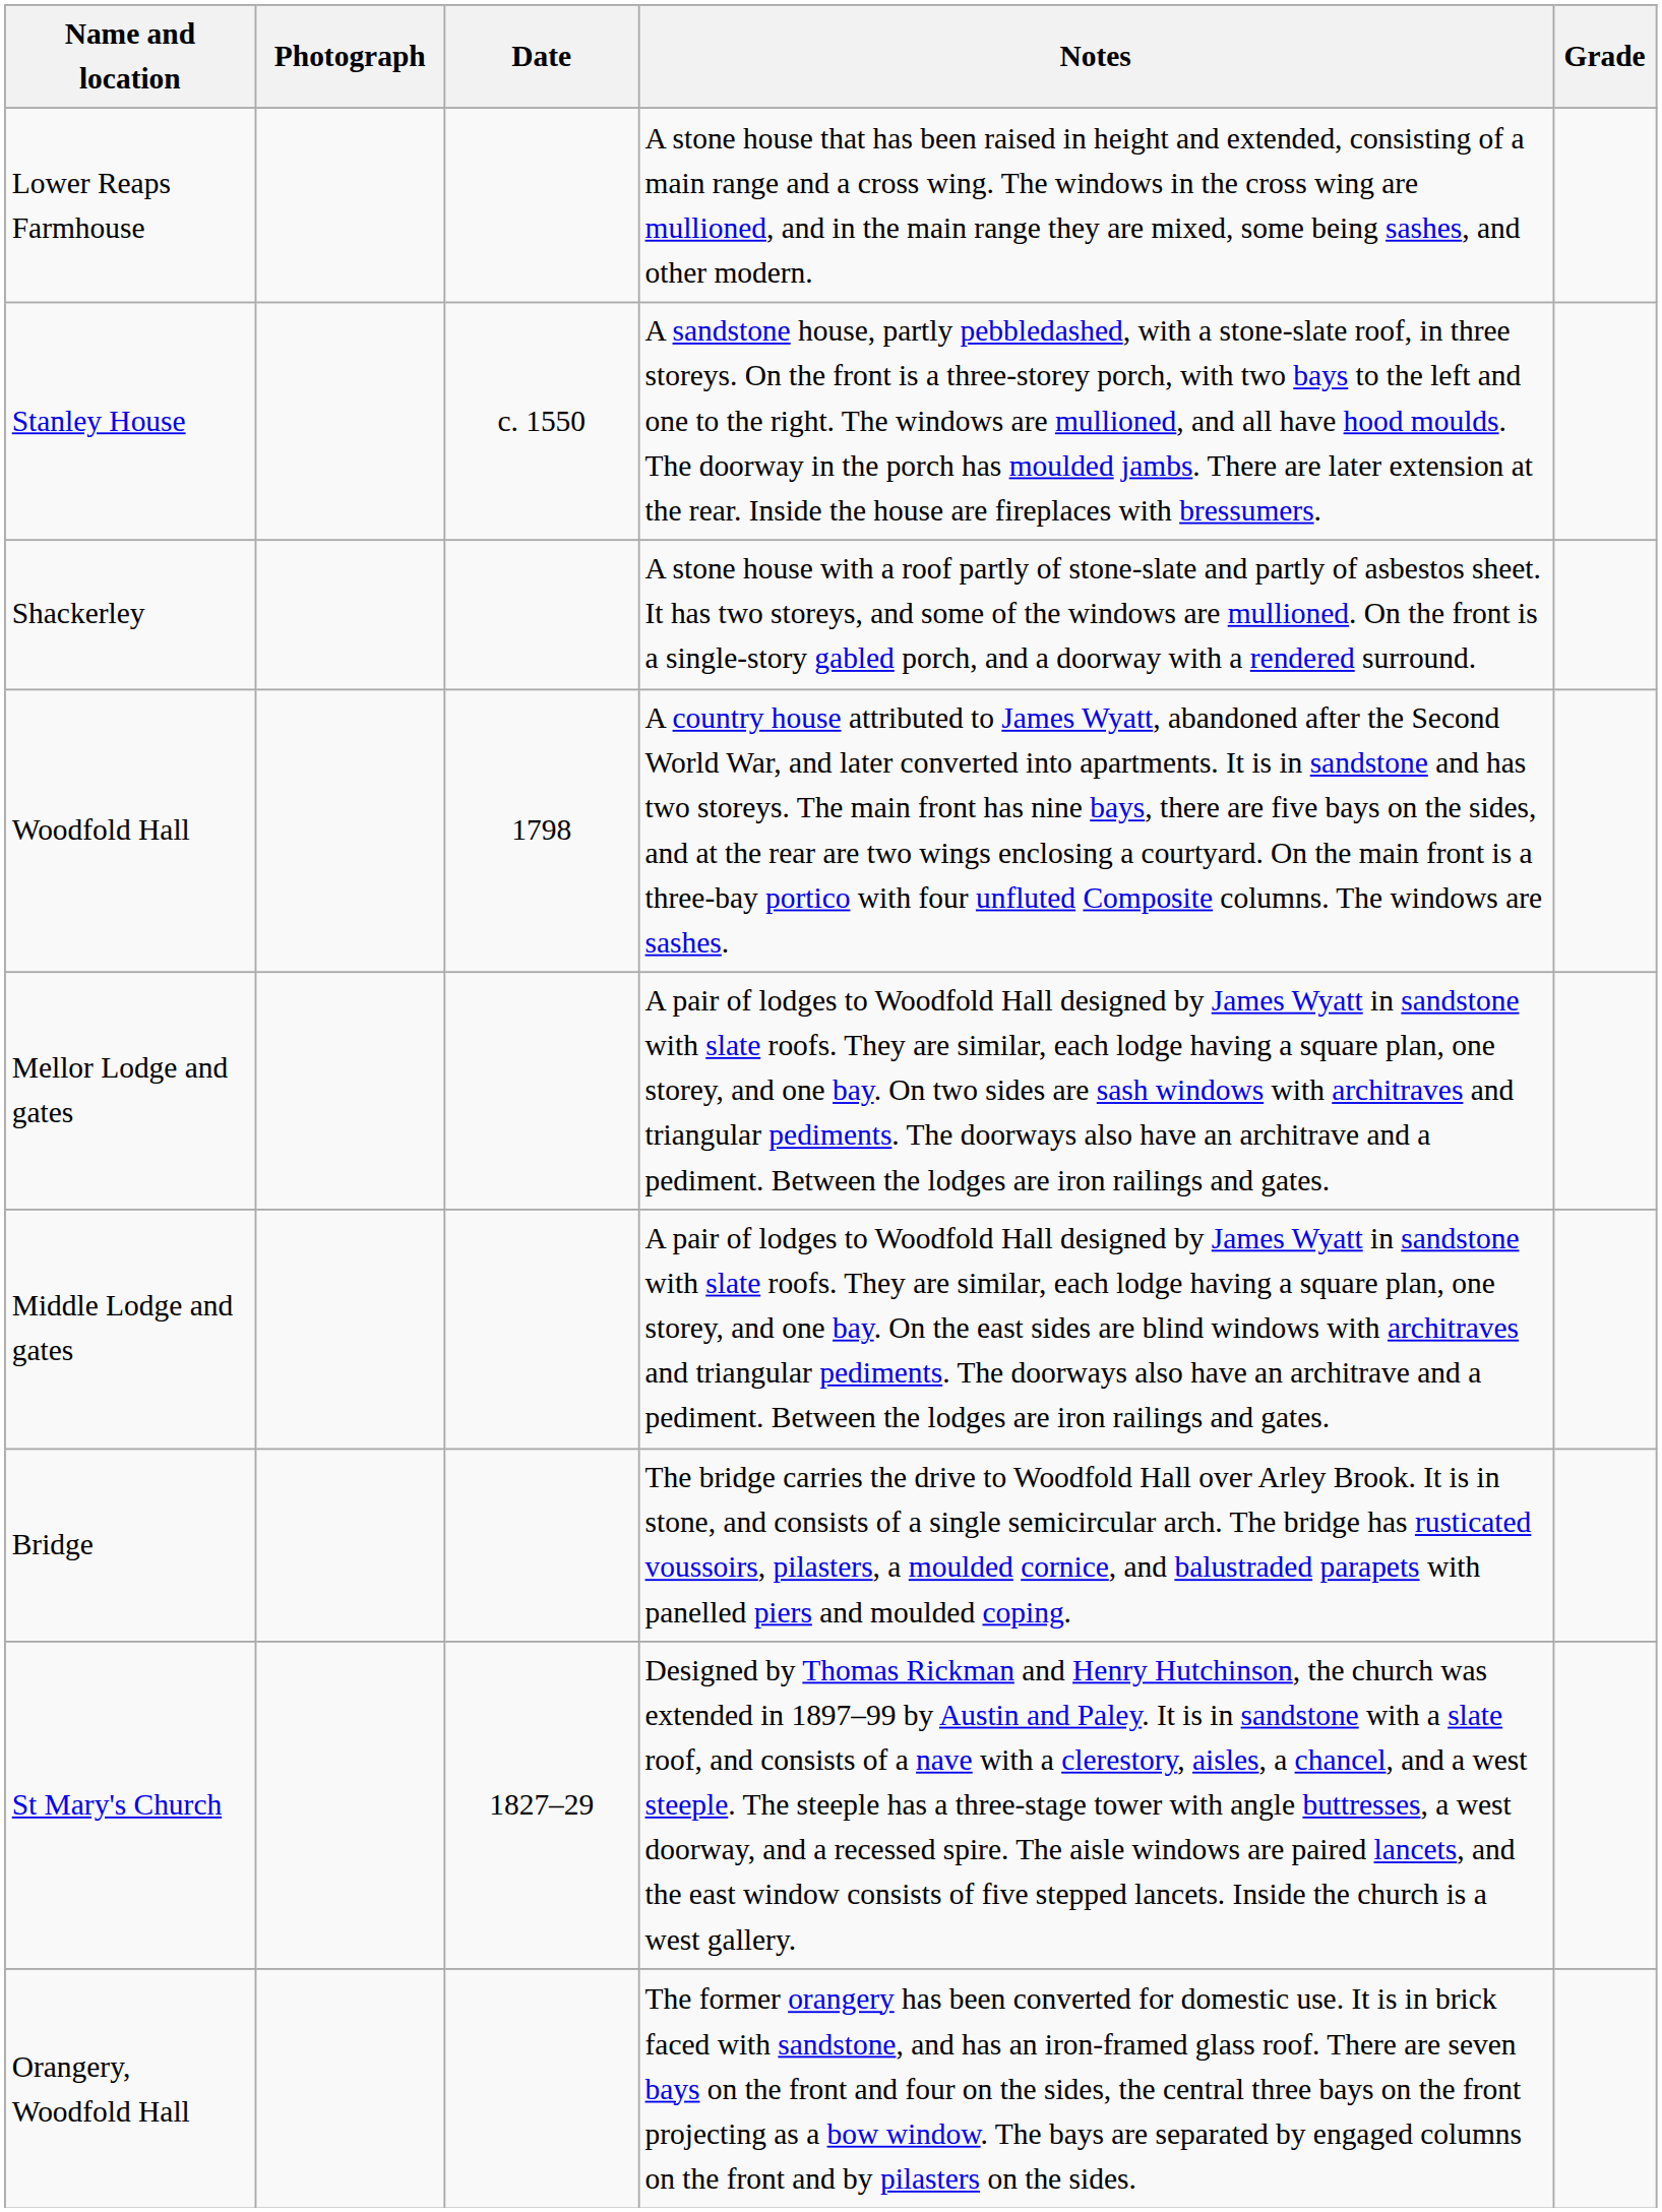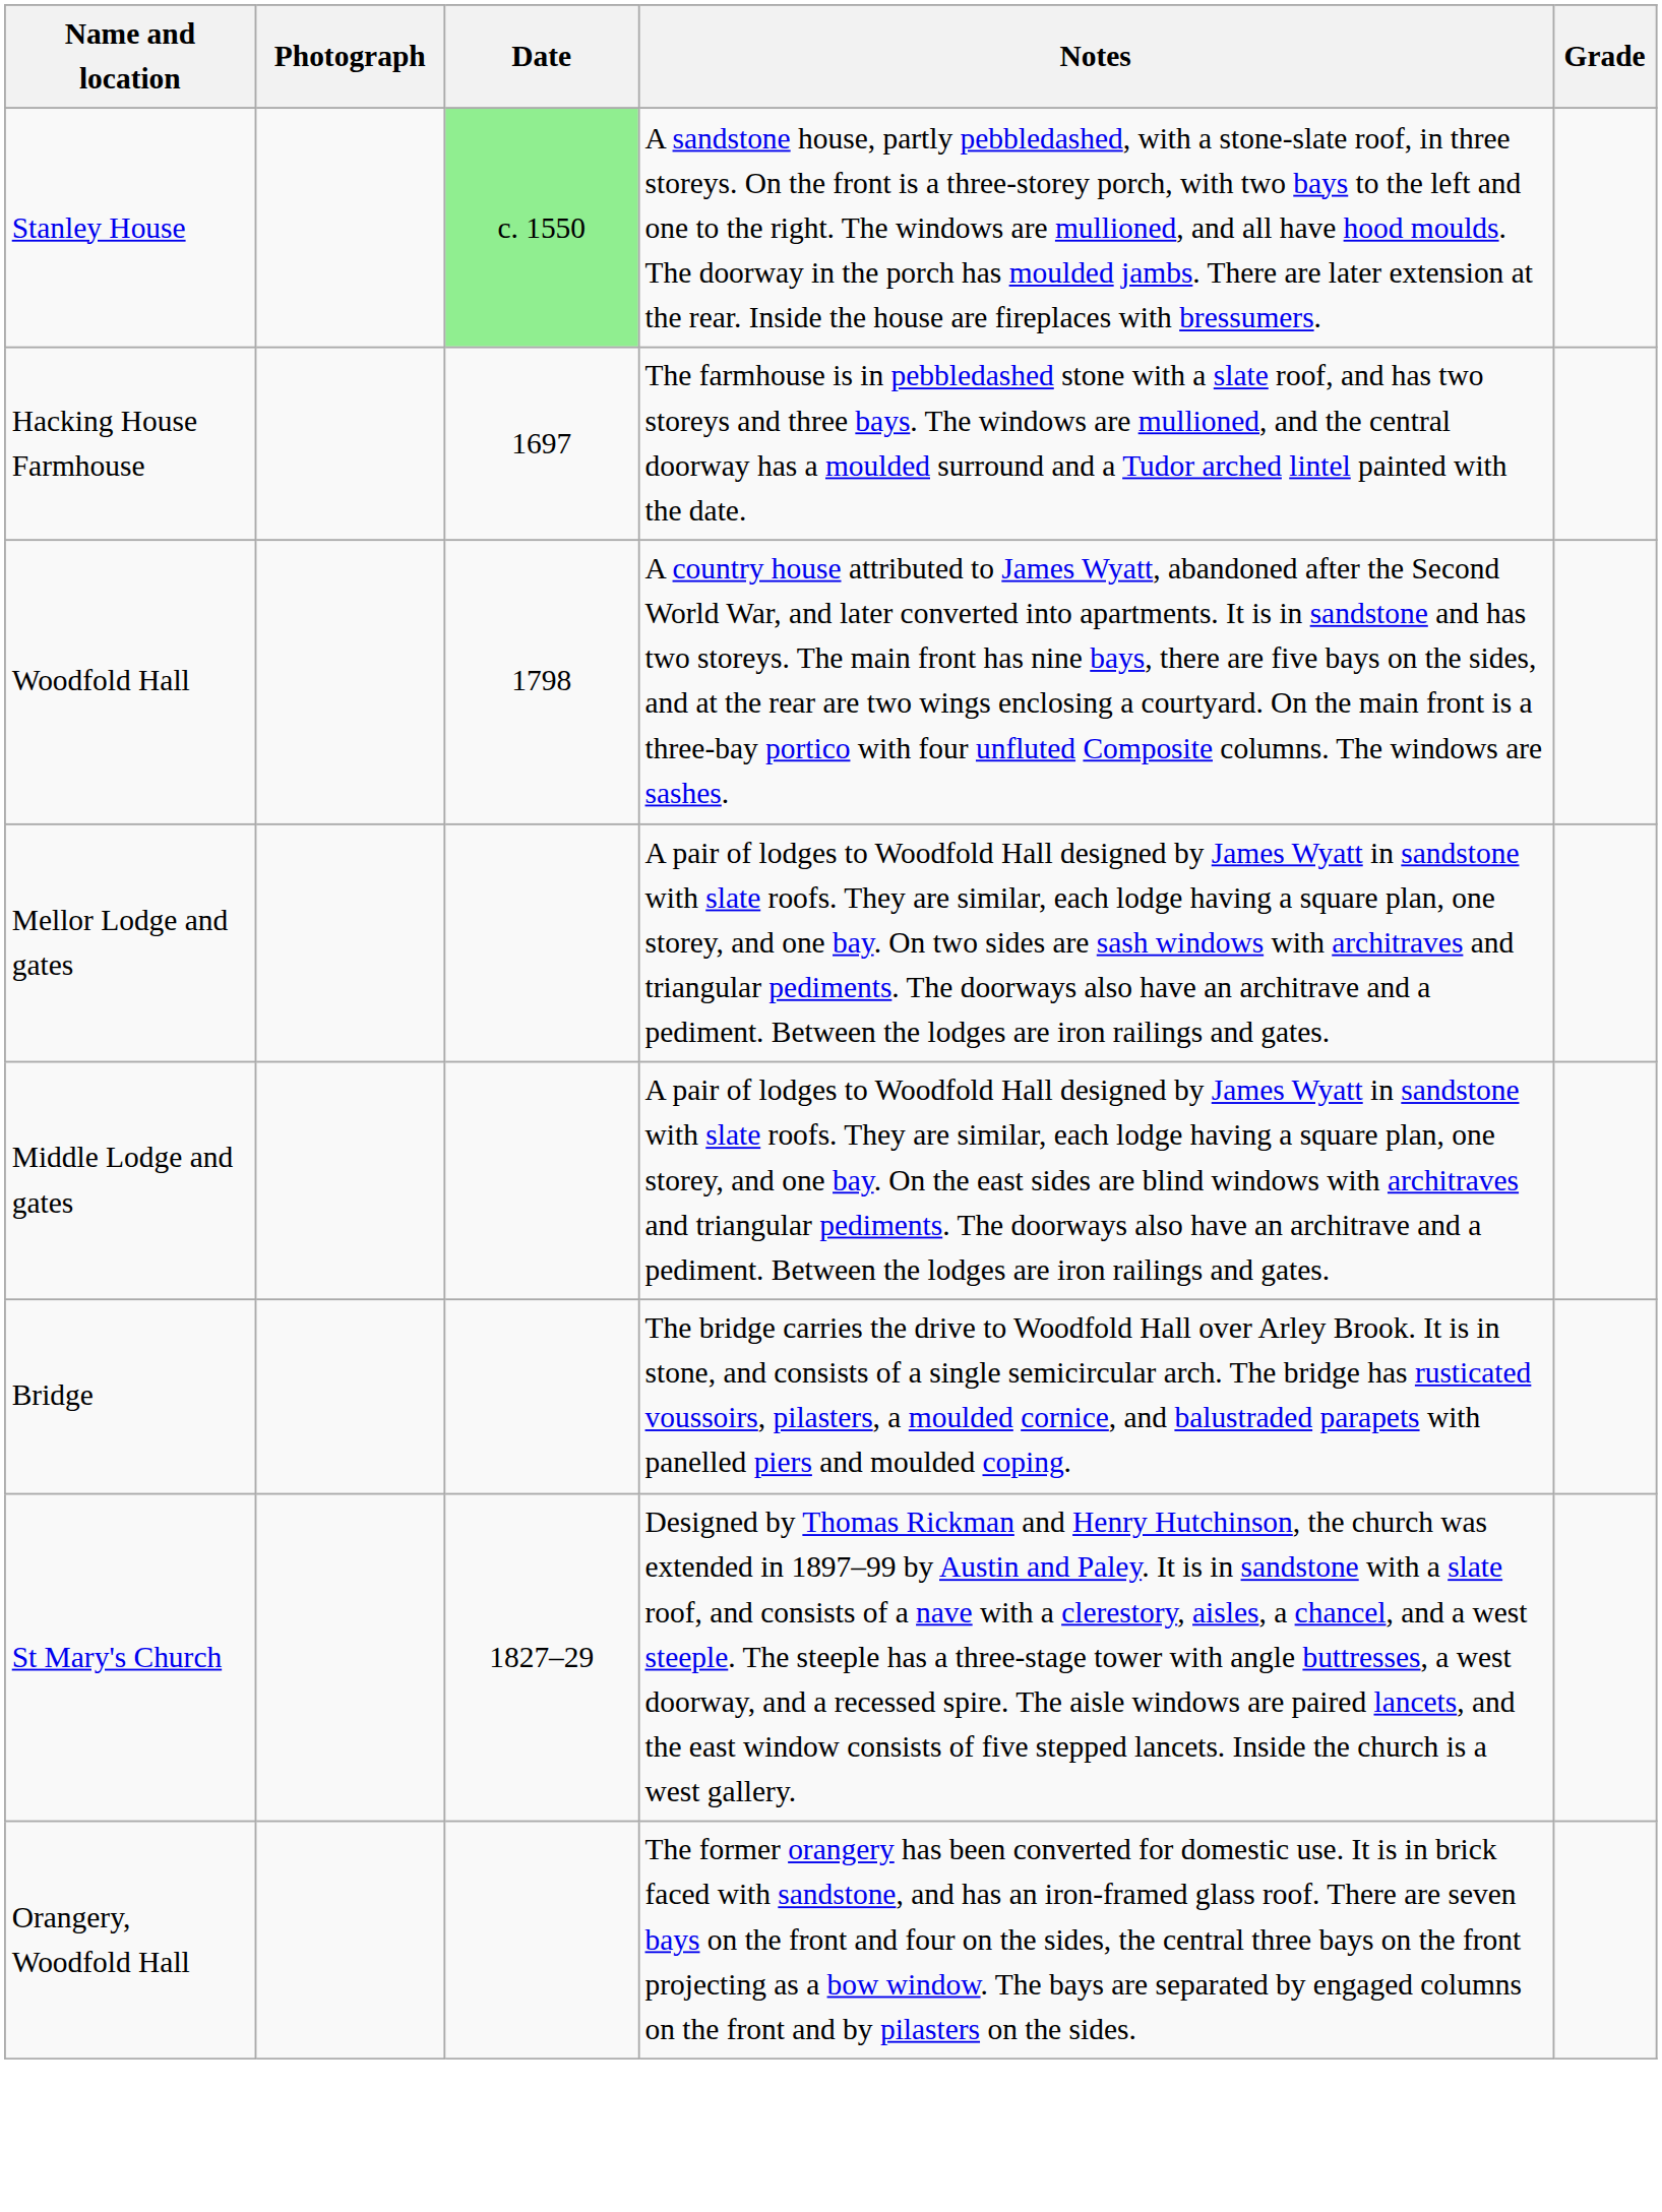- row: Lower Reaps Farmhouse | A stone house that has been raised in height and extended, consisting of a main range and a cross wing. The windows in the cross wing are mullioned, and in the main range they are mixed, some being sashes, and other modern.
Stanley House | Date: no background -> lightgreen background
- row: Shackerley | A stone house with a roof partly of stone-slate and partly of asbestos sheet. It has two storeys, and some of the windows are mullioned. On the front is a single-story gabled porch, and a doorway with a rendered surround.
+ row: Hacking House Farmhouse | 1697 | The farmhouse is in pebbledashed stone with a slate roof, and has two storeys and three bays. The windows are mullioned, and the central doorway has a moulded surround and a Tudor arched lintel painted with the date.
